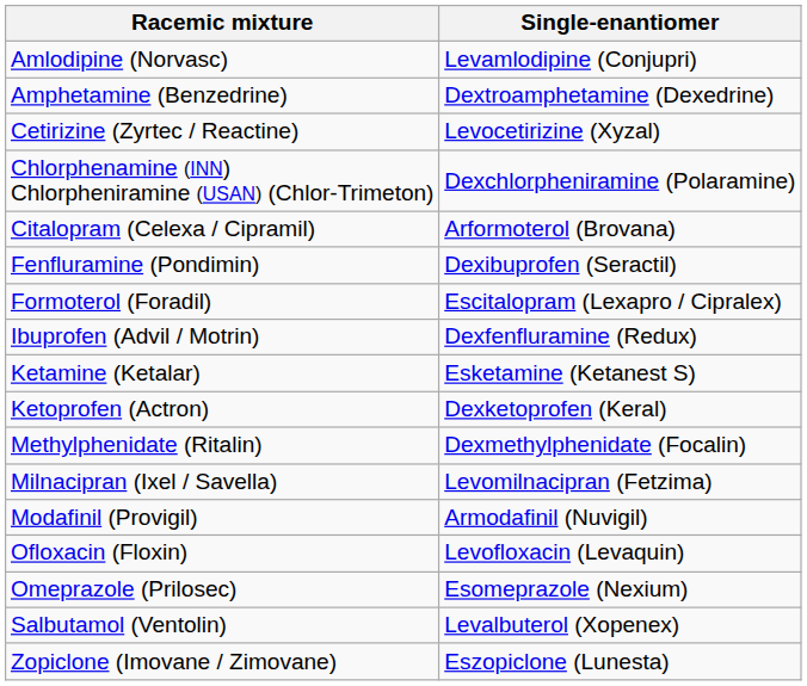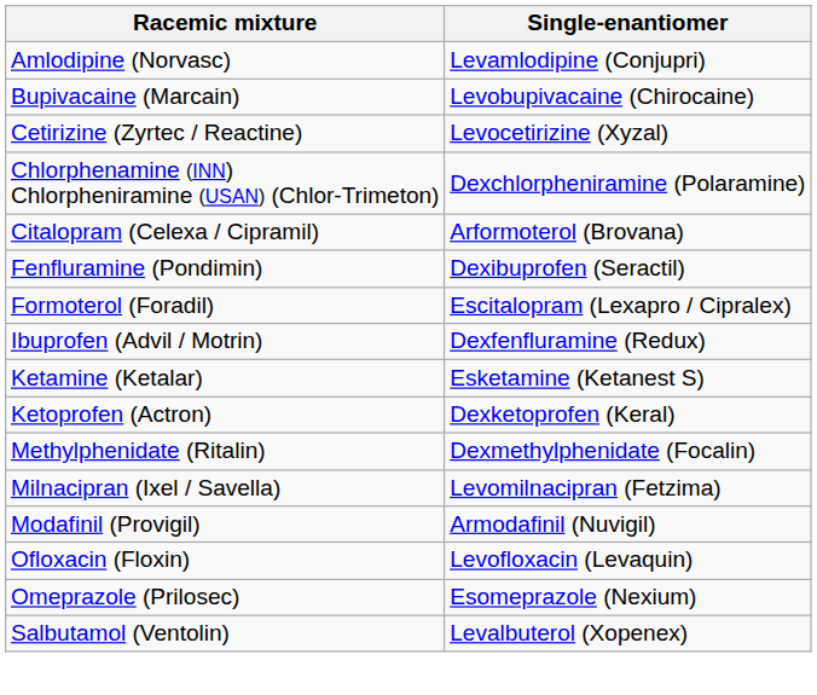- row: Amphetamine (Benzedrine) | Dextroamphetamine (Dexedrine)
+ row: Bupivacaine (Marcain) | Levobupivacaine (Chirocaine)
- row: Zopiclone (Imovane / Zimovane) | Eszopiclone (Lunesta)
